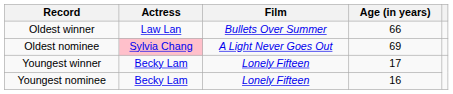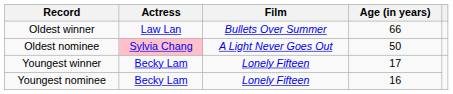Oldest nominee | Age (in years): 69 -> 50
